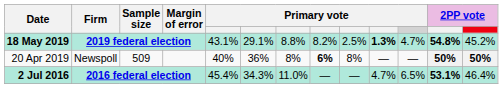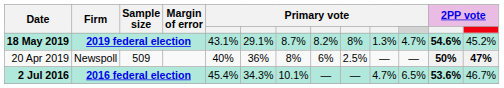18 May 2019 | column 7: 8.8% -> 8.7%
18 May 2019 | column 9: 2.5% -> 8%
18 May 2019 | column 10: bold -> normal
18 May 2019 | column 12: 54.8% -> 54.6%
20 Apr 2019 | column 8: bold -> normal
20 Apr 2019 | column 9: 8% -> 2.5%
20 Apr 2019 | column 13: 50% -> 47%
2 Jul 2016 | column 7: 11.0% -> 10.1%
2 Jul 2016 | column 12: 53.1% -> 53.6%
2 Jul 2016 | column 13: 46.4% -> 46.7%
